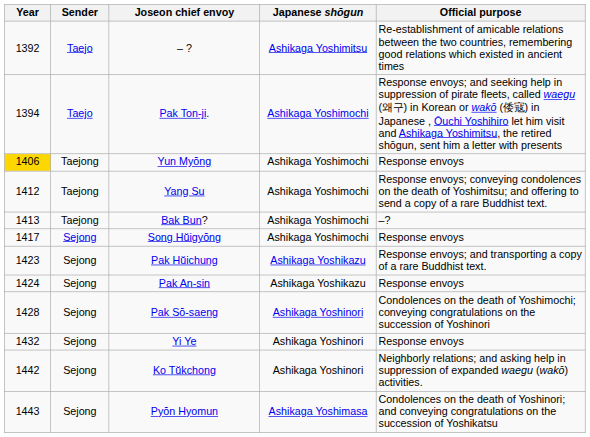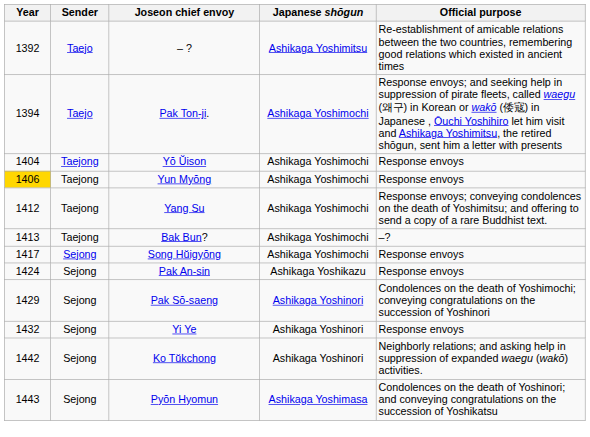+ row: 1404 | Taejong | Yŏ Ŭison | Ashikaga Yoshimochi | Response envoys
- row: 1423 | Sejong | Pak Hŭichung | Ashikaga Yoshikazu | Response envoys; and transporting a copy of a rare Buddhist text.
Pak Sŏ-saeng | Year: 1428 -> 1429
